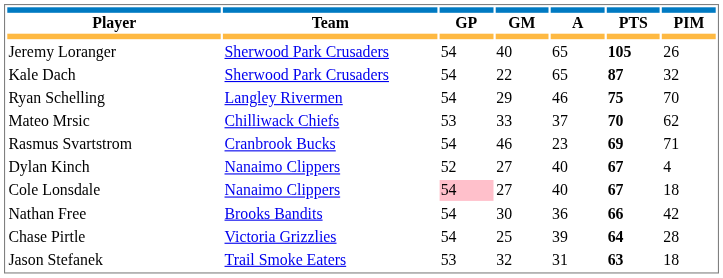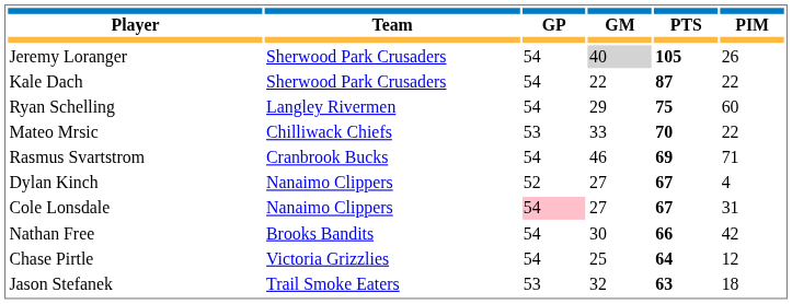- column: A | 65 | 65 | 46 | 37 | 23 | 40 | 40 | 36 | 39 | 31
Jeremy Loranger | GM: no background -> lightgrey background
Kale Dach | PIM: 32 -> 22
Ryan Schelling | PIM: 70 -> 60
Mateo Mrsic | PIM: 62 -> 22
Cole Lonsdale | PIM: 18 -> 31
Chase Pirtle | PIM: 28 -> 12
